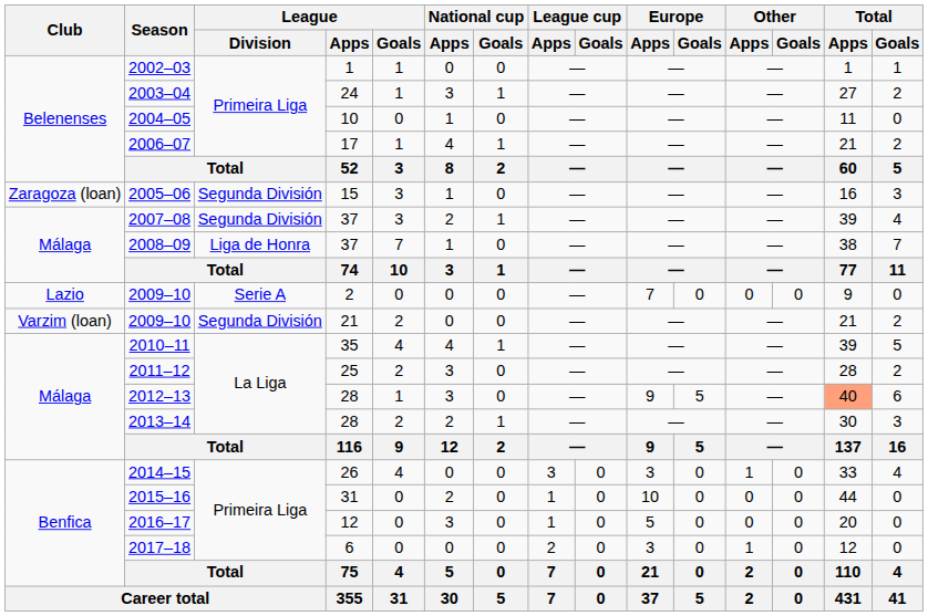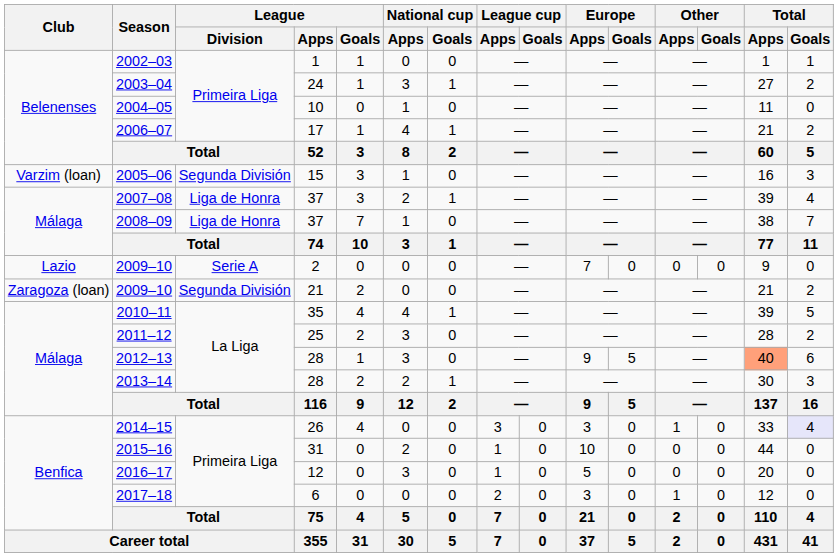2005–06 | Club: Zaragoza (loan) -> Varzim (loan)
2007–08 | League / Division: Segunda División -> Liga de Honra
2009–10 / 21 | Club: Varzim (loan) -> Zaragoza (loan)
2014–15 | Total / Goals: no background -> lavender background
